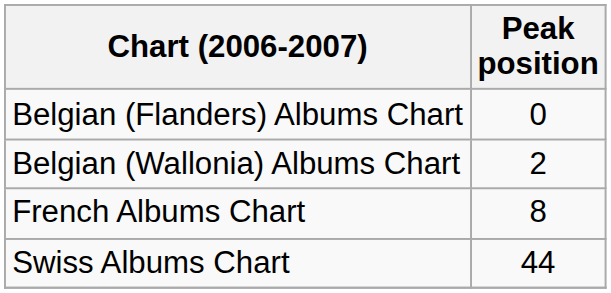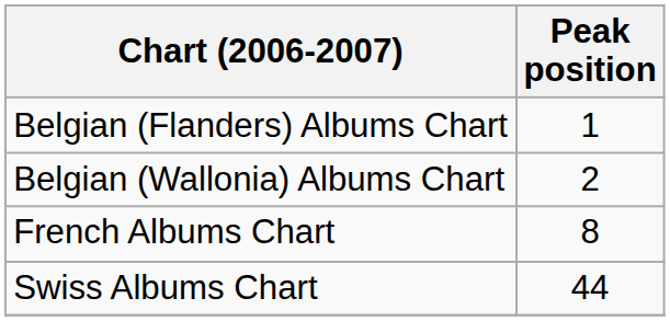Belgian (Flanders) Albums Chart | Peak position: 0 -> 1
